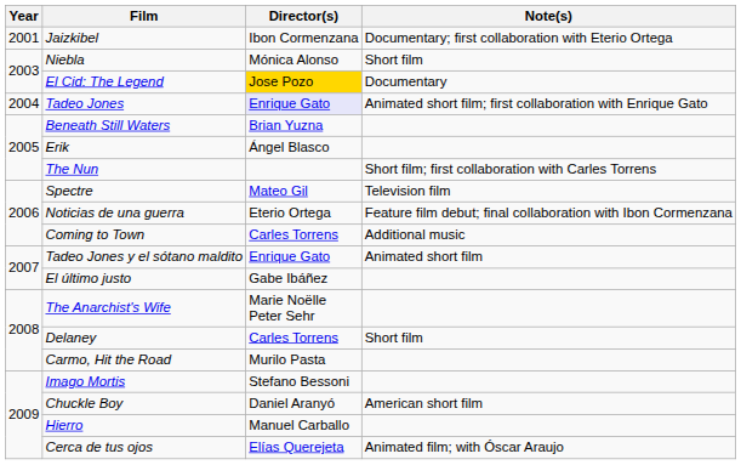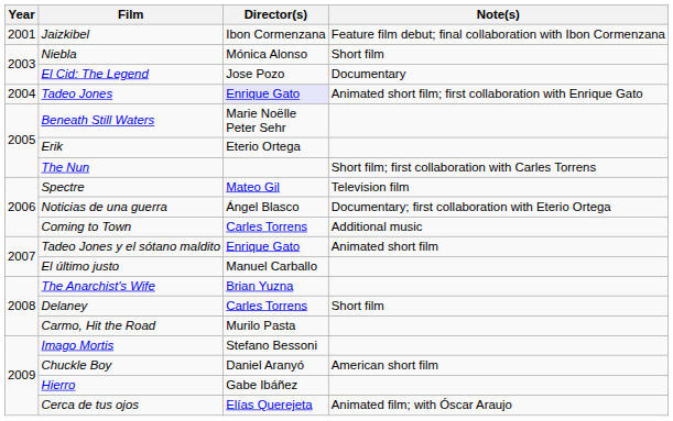Jaizkibel | Note(s): Documentary; first collaboration with Eterio Ortega -> Feature film debut; final collaboration with Ibon Cormenzana
El Cid: The Legend | Director(s): gold background -> no background
Beneath Still Waters | Director(s): Brian Yuzna -> Marie Noëlle Peter Sehr
Erik | Director(s): Ángel Blasco -> Eterio Ortega
Noticias de una guerra | Director(s): Eterio Ortega -> Ángel Blasco
Noticias de una guerra | Note(s): Feature film debut; final collaboration with Ibon Cormenzana -> Documentary; first collaboration with Eterio Ortega
El último justo | Director(s): Gabe Ibáñez -> Manuel Carballo
The Anarchist's Wife | Director(s): Marie Noëlle Peter Sehr -> Brian Yuzna
Hierro | Director(s): Manuel Carballo -> Gabe Ibáñez
